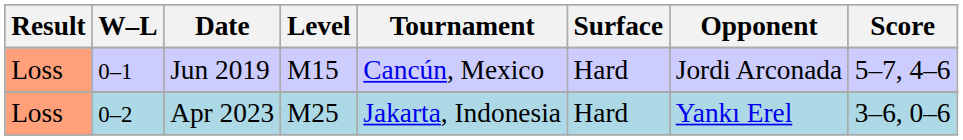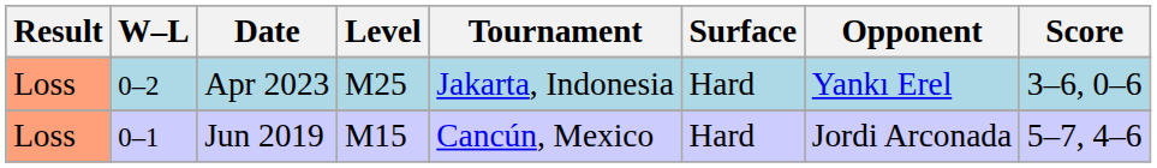rows swapped: Jun 2019 <-> Apr 2023
